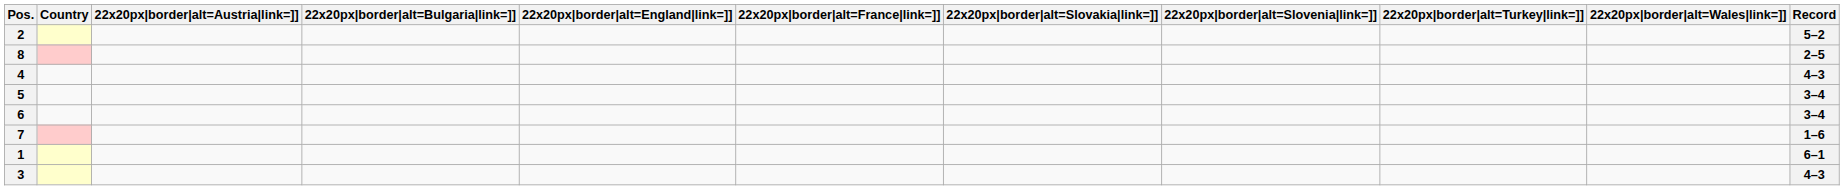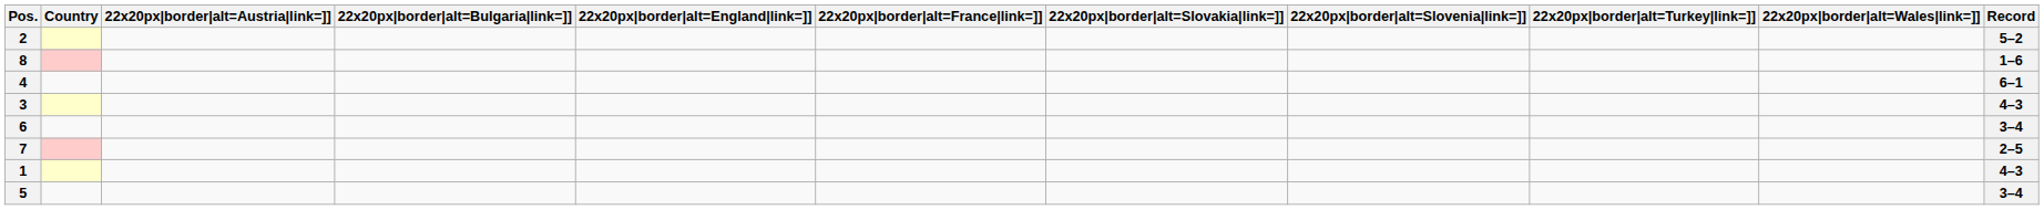8 | Record: 2–5 -> 1–6
4 | Record: 4–3 -> 6–1
rows swapped: 5 <-> 3
7 | Record: 1–6 -> 2–5
1 | Record: 6–1 -> 4–3
